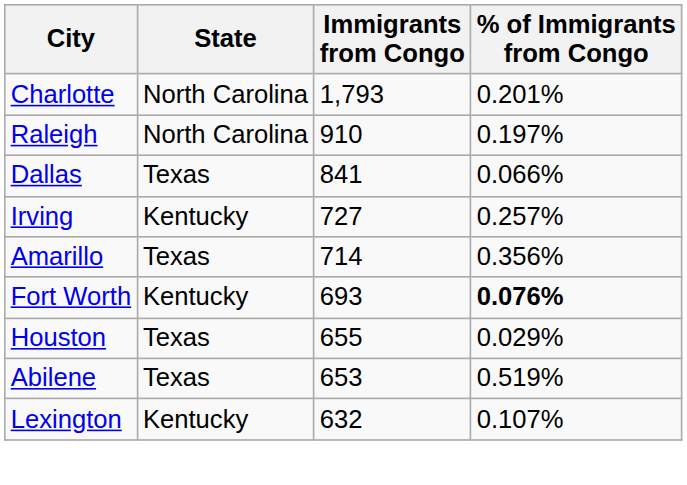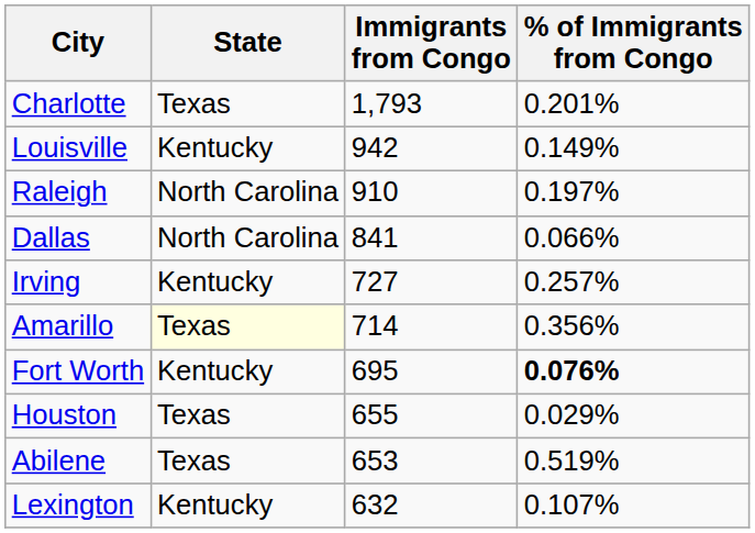Charlotte | State: North Carolina -> Texas
+ row: Louisville | Kentucky | 942 | 0.149%
Dallas | State: Texas -> North Carolina
Amarillo | State: no background -> lightyellow background
Fort Worth | Immigrants from Congo: 693 -> 695
